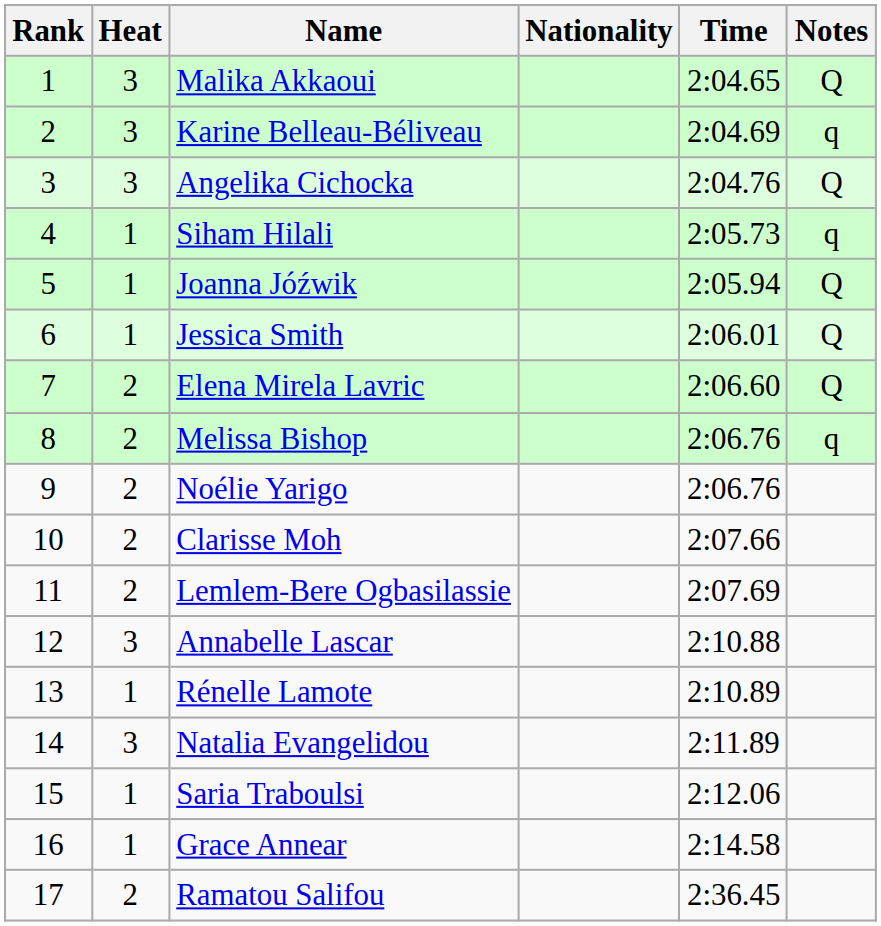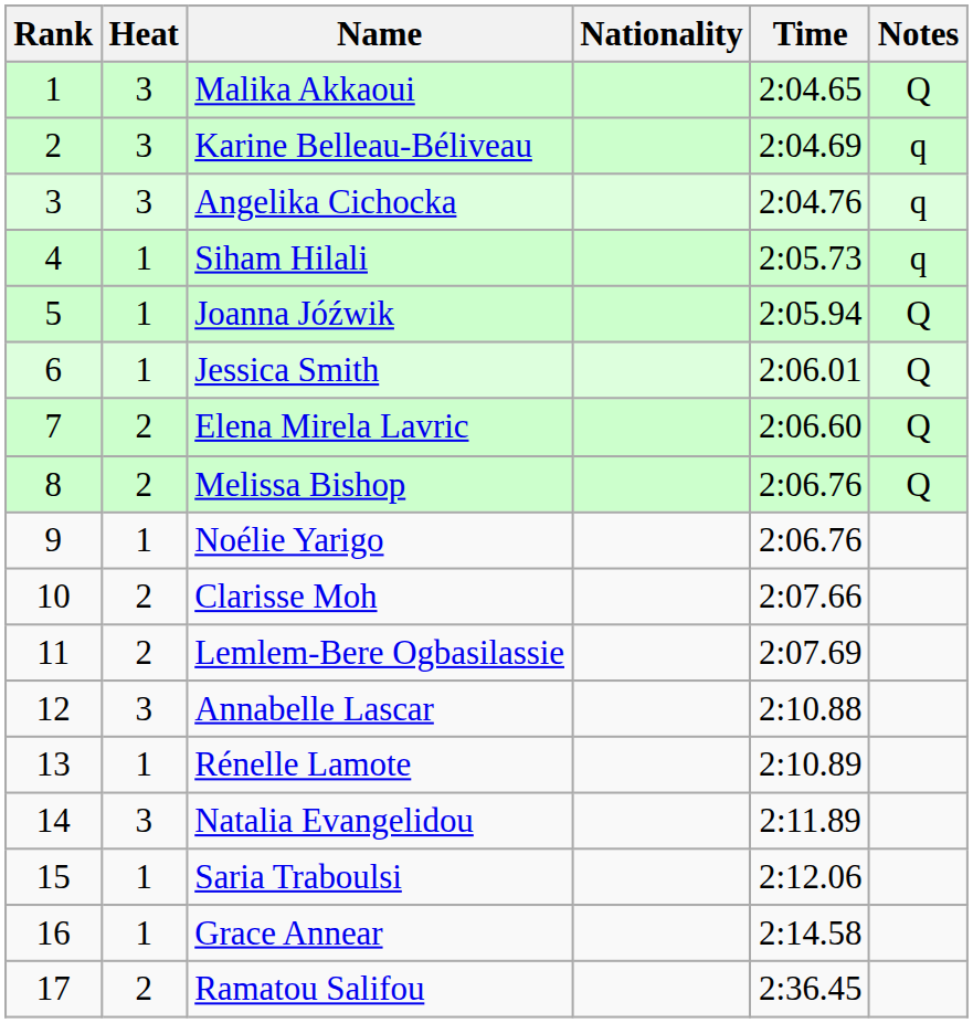Angelika Cichocka | Notes: Q -> q
Melissa Bishop | Notes: q -> Q
Noélie Yarigo | Heat: 2 -> 1
